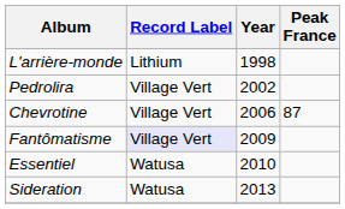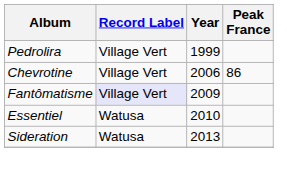- row: L'arrière-monde | Lithium | 1998
Pedrolira | Year: 2002 -> 1999
Chevrotine | Peak France: 87 -> 86
